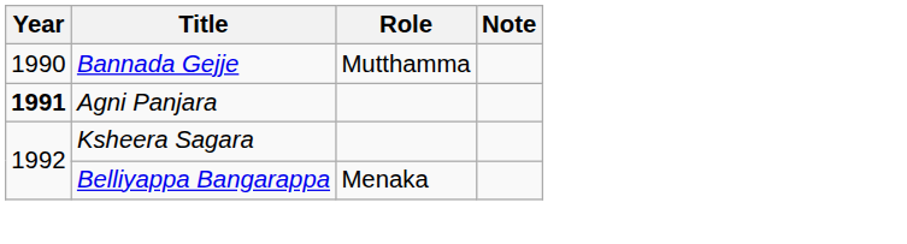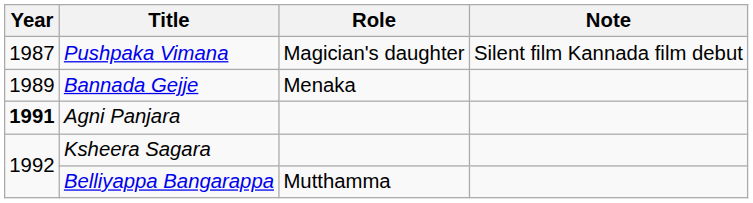+ row: 1987 | Pushpaka Vimana | Magician's daughter | Silent film Kannada film debut
Bannada Gejje | Year: 1990 -> 1989
Bannada Gejje | Role: Mutthamma -> Menaka
Belliyappa Bangarappa | Role: Menaka -> Mutthamma
